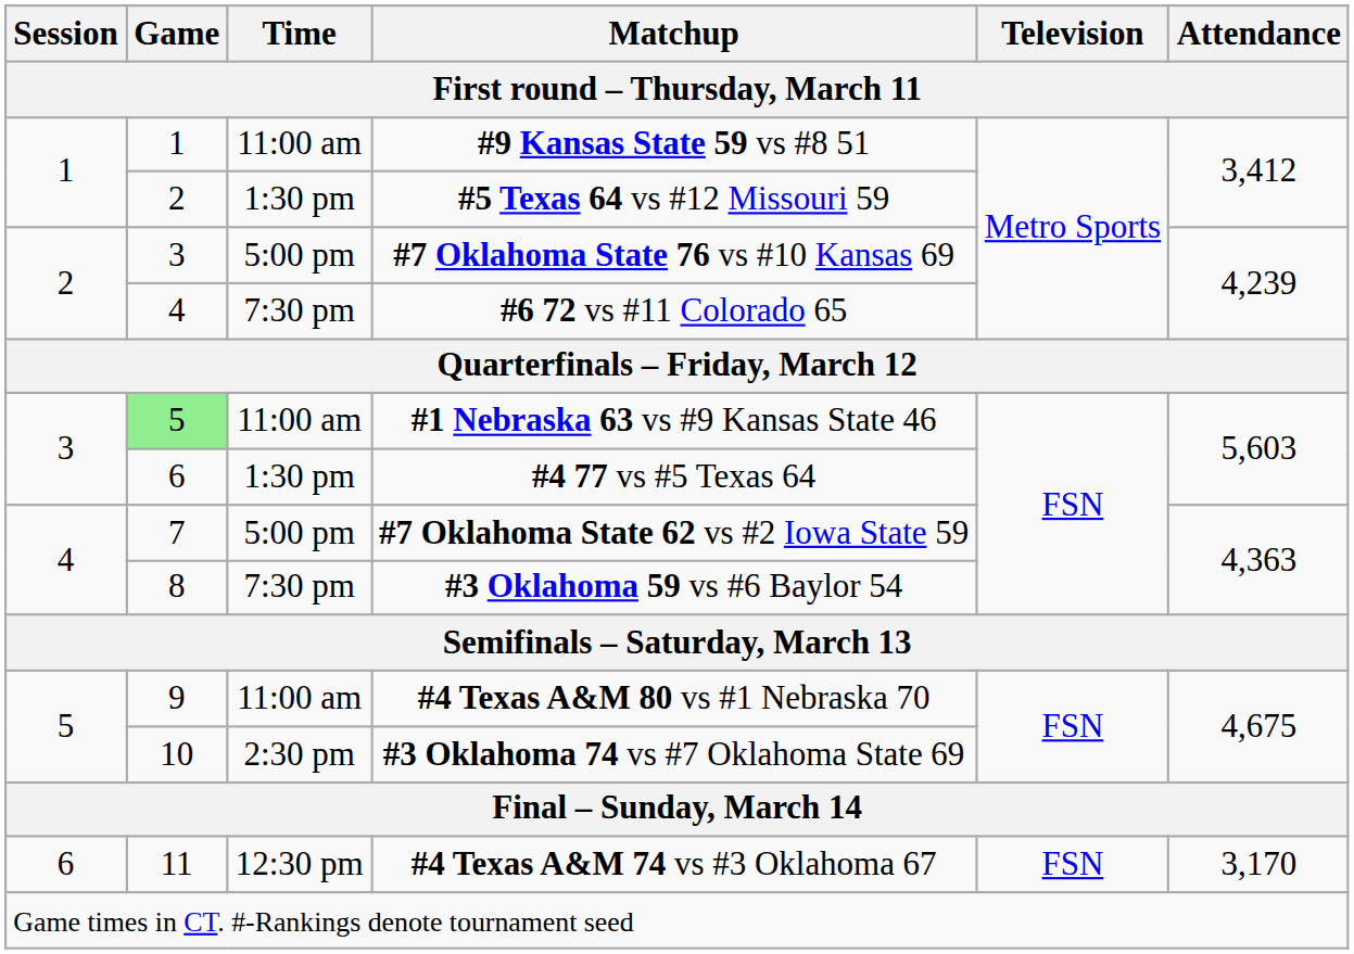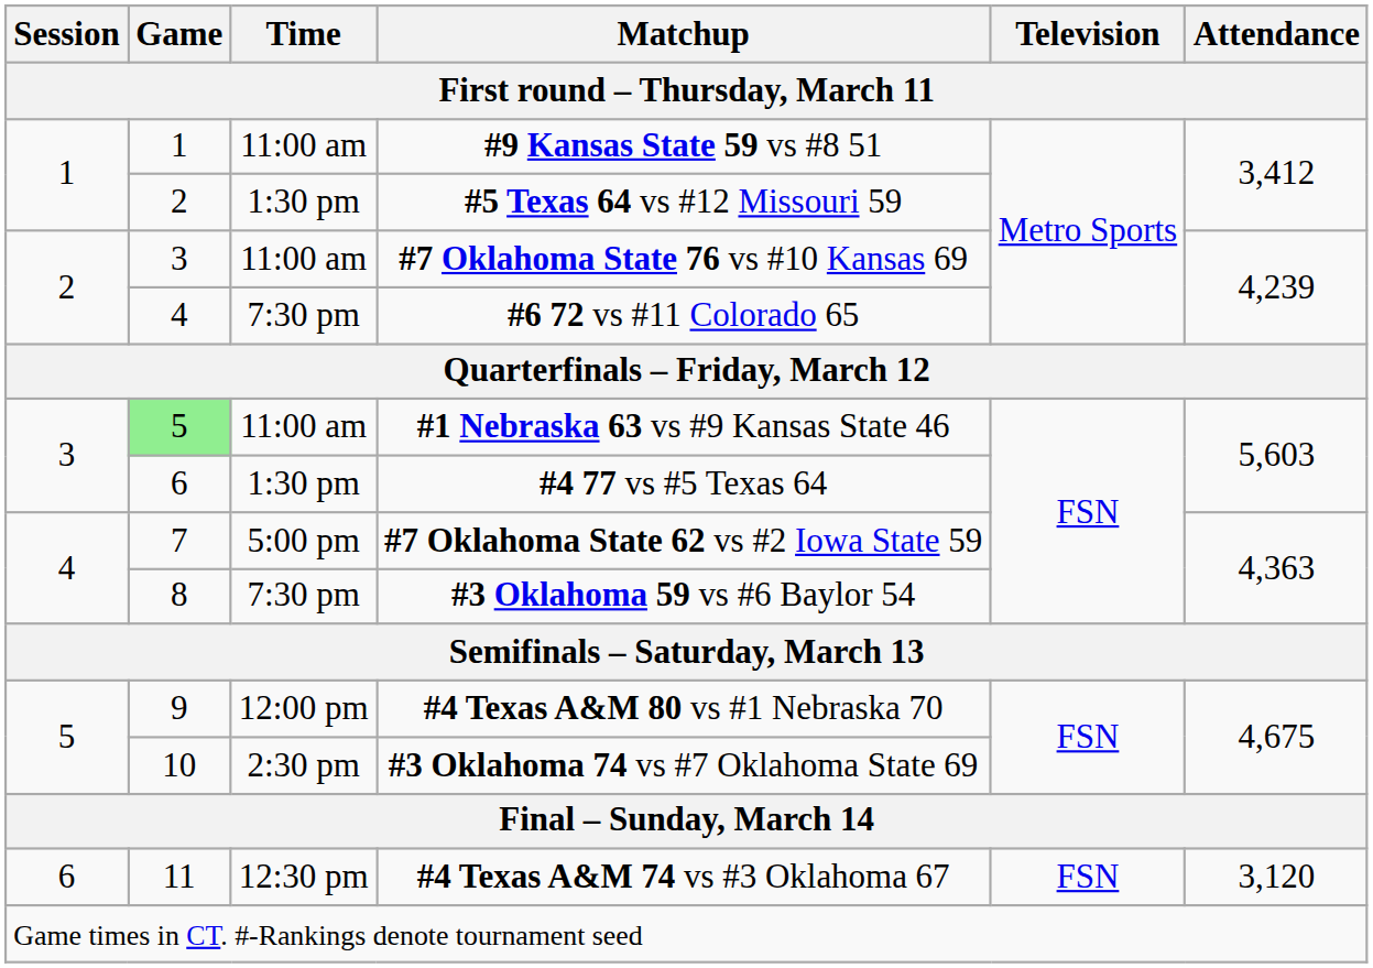#7 Oklahoma State 76 vs #10 Kansas 69 | Time: 5:00 pm -> 11:00 am
#4 Texas A&M 80 vs #1 Nebraska 70 | Time: 11:00 am -> 12:00 pm
#4 Texas A&M 74 vs #3 Oklahoma 67 | Attendance: 3,170 -> 3,120
